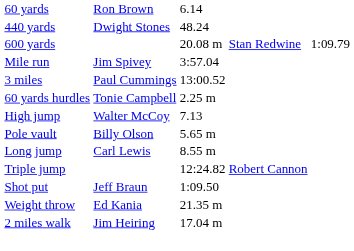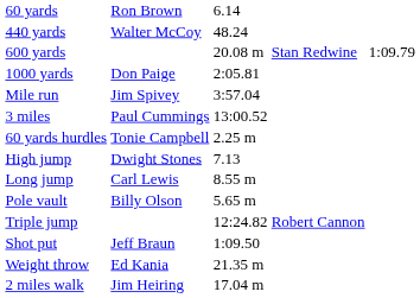440 yards | column 2: Dwight Stones -> Walter McCoy
+ row: 1000 yards | Don Paige | 2:05.81
High jump | column 2: Walter McCoy -> Dwight Stones
rows swapped: Pole vault <-> Long jump
